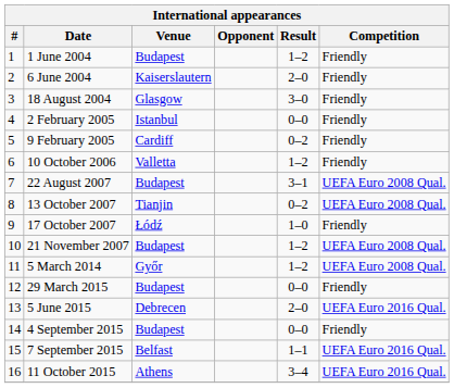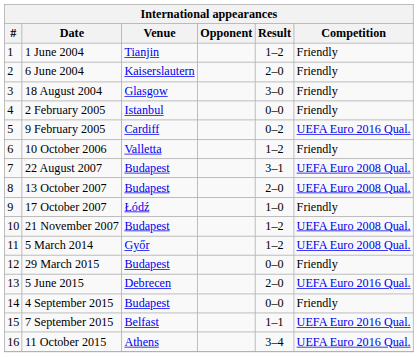1 June 2004 | Venue: Budapest -> Tianjin
9 February 2005 | Competition: Friendly -> UEFA Euro 2016 Qual.
13 October 2007 | Venue: Tianjin -> Budapest
13 October 2007 | Result: 0–2 -> 2–0
